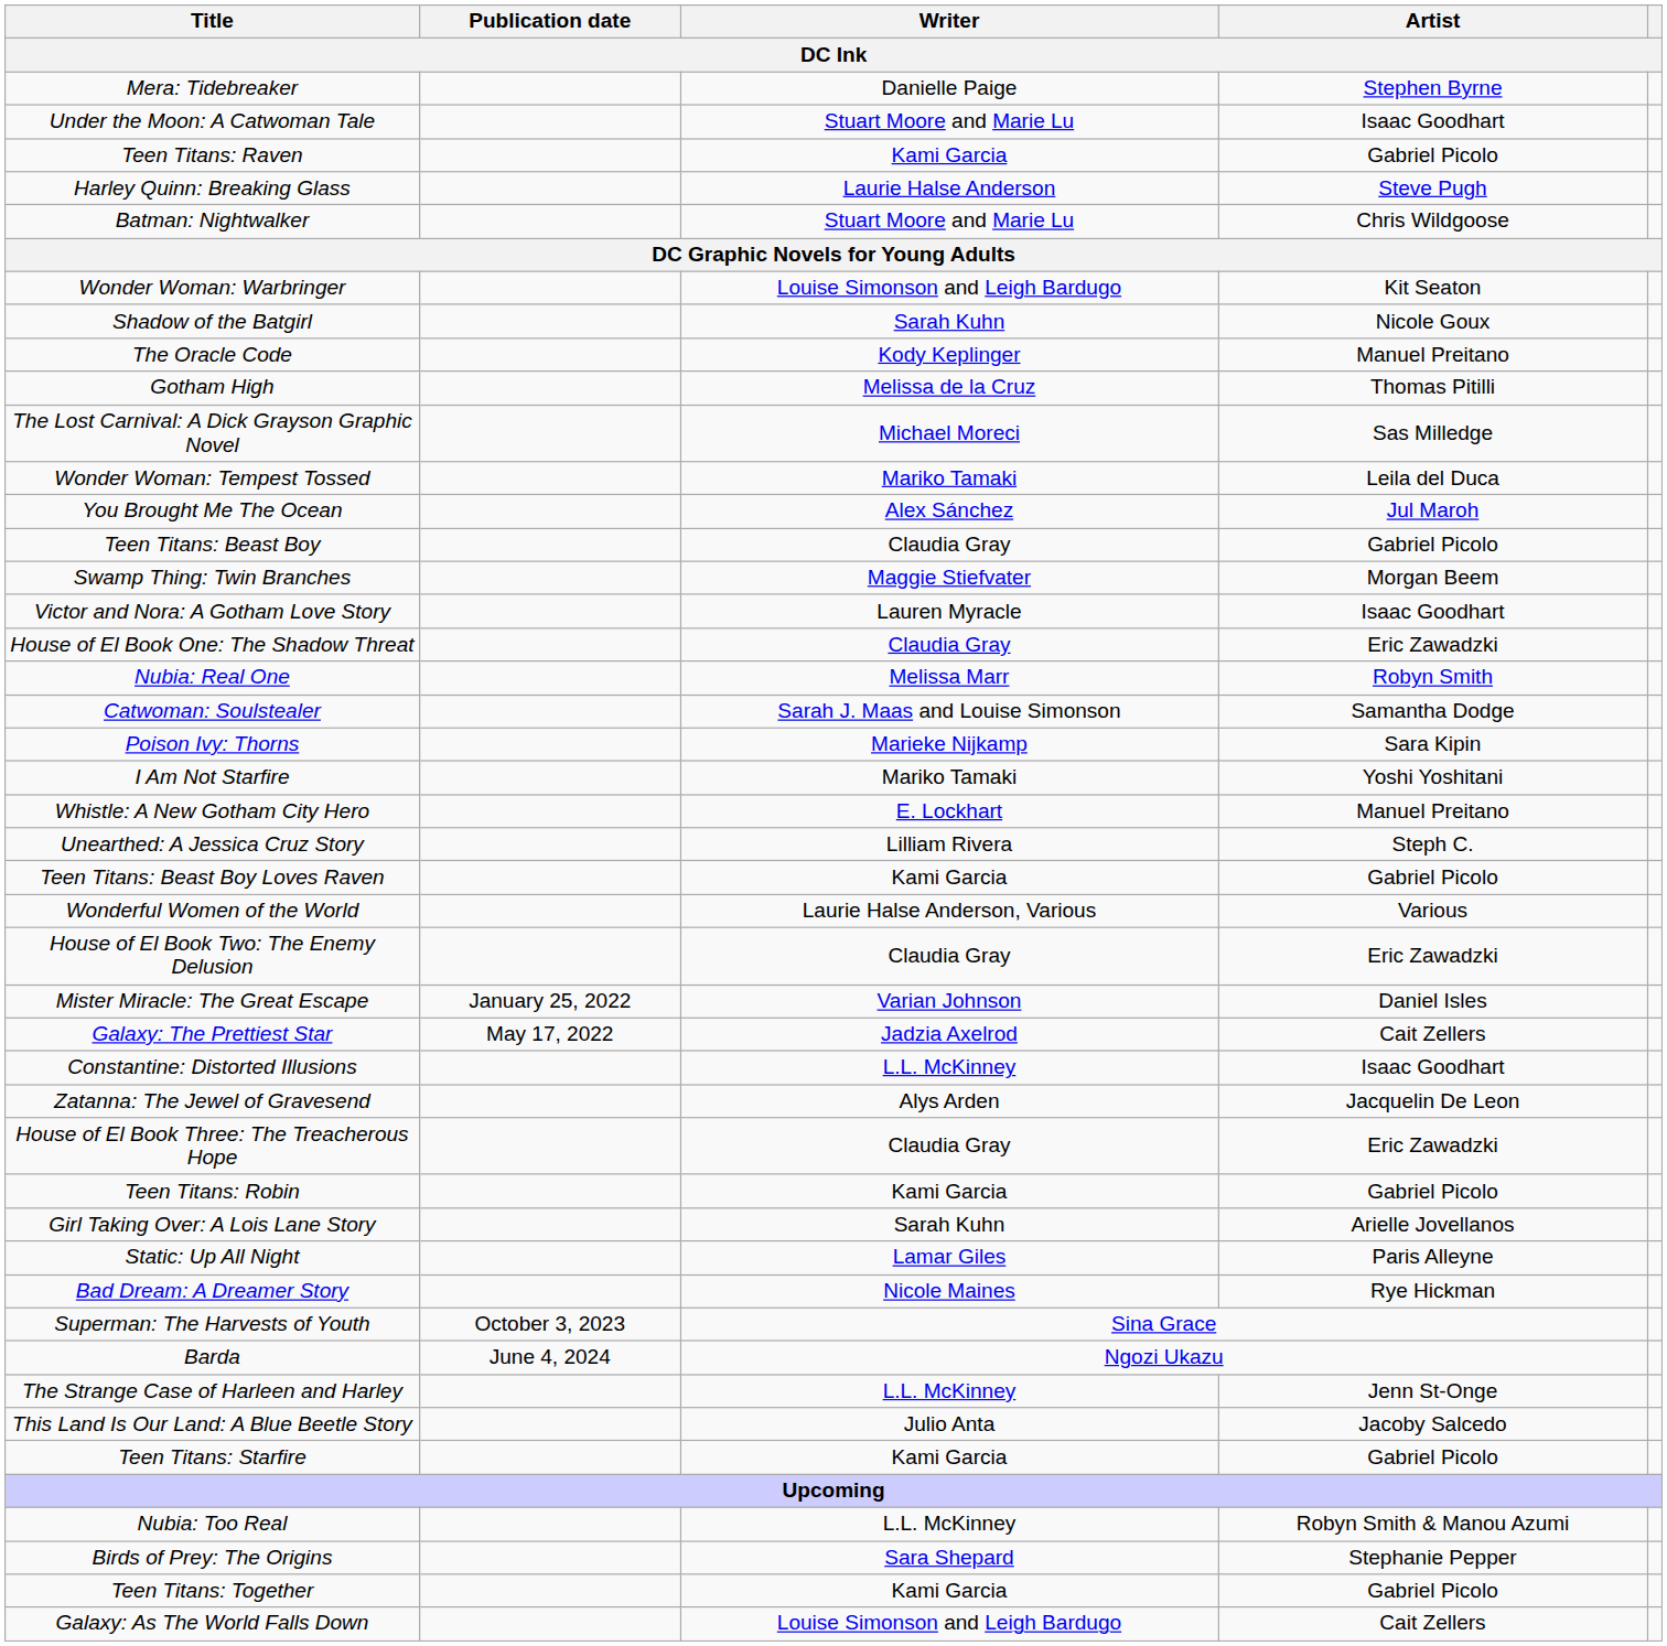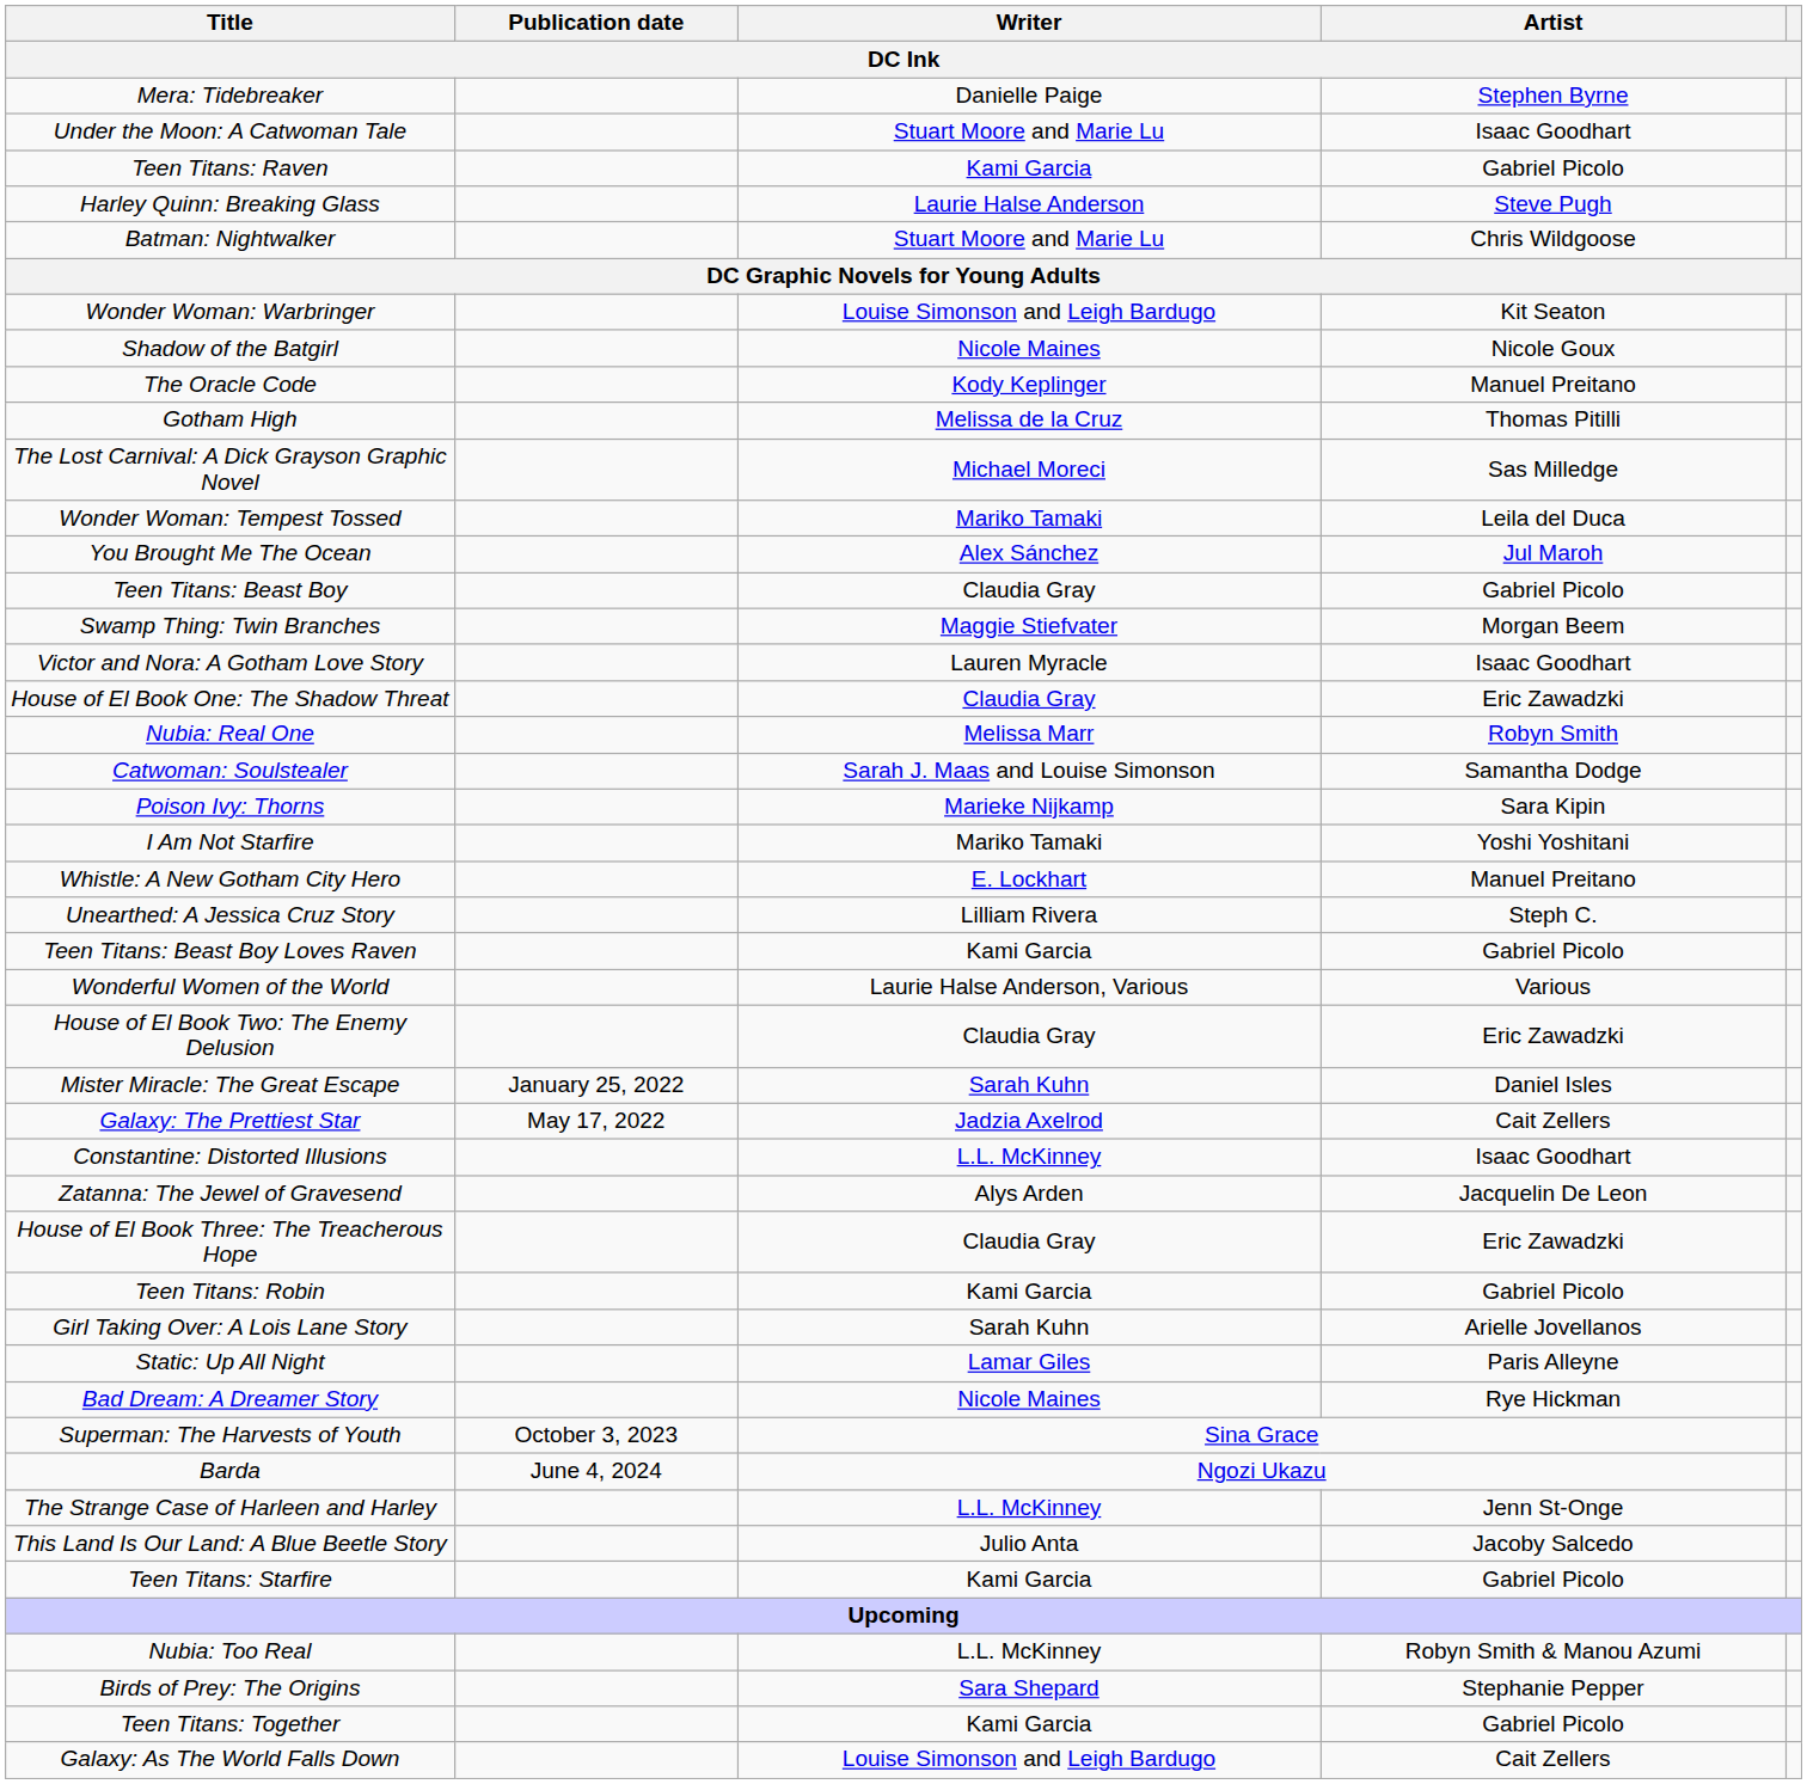Shadow of the Batgirl | Writer: Sarah Kuhn -> Nicole Maines
Mister Miracle: The Great Escape | Writer: Varian Johnson -> Sarah Kuhn
